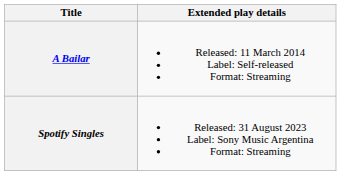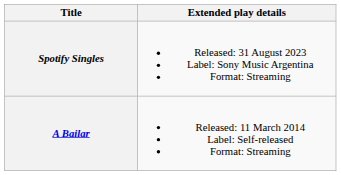rows swapped: A Bailar <-> Spotify Singles
